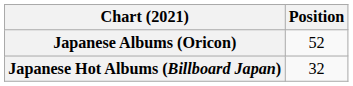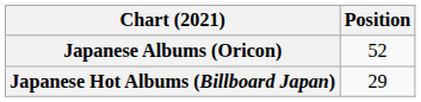Japanese Hot Albums (Billboard Japan) | Position: 32 -> 29
